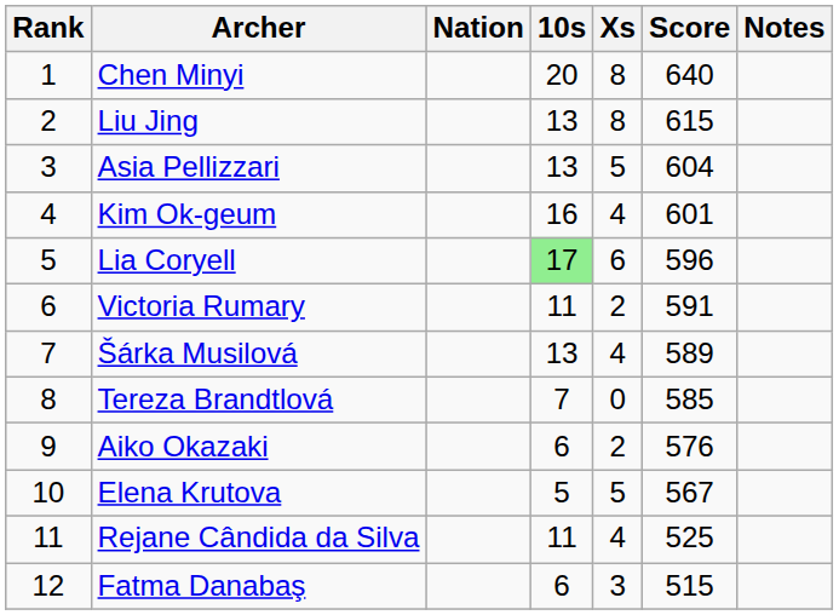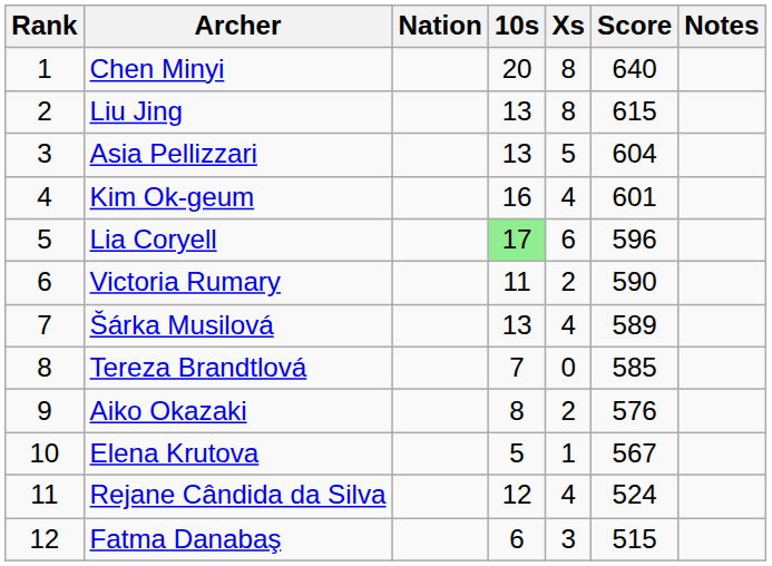Victoria Rumary | Score: 591 -> 590
Aiko Okazaki | 10s: 6 -> 8
Elena Krutova | Xs: 5 -> 1
Rejane Cândida da Silva | 10s: 11 -> 12
Rejane Cândida da Silva | Score: 525 -> 524
